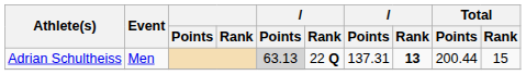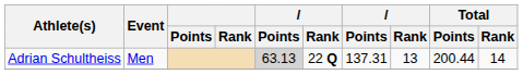Adrian Schultheiss | column 8: bold -> normal
Adrian Schultheiss | Total / Rank: 15 -> 14
